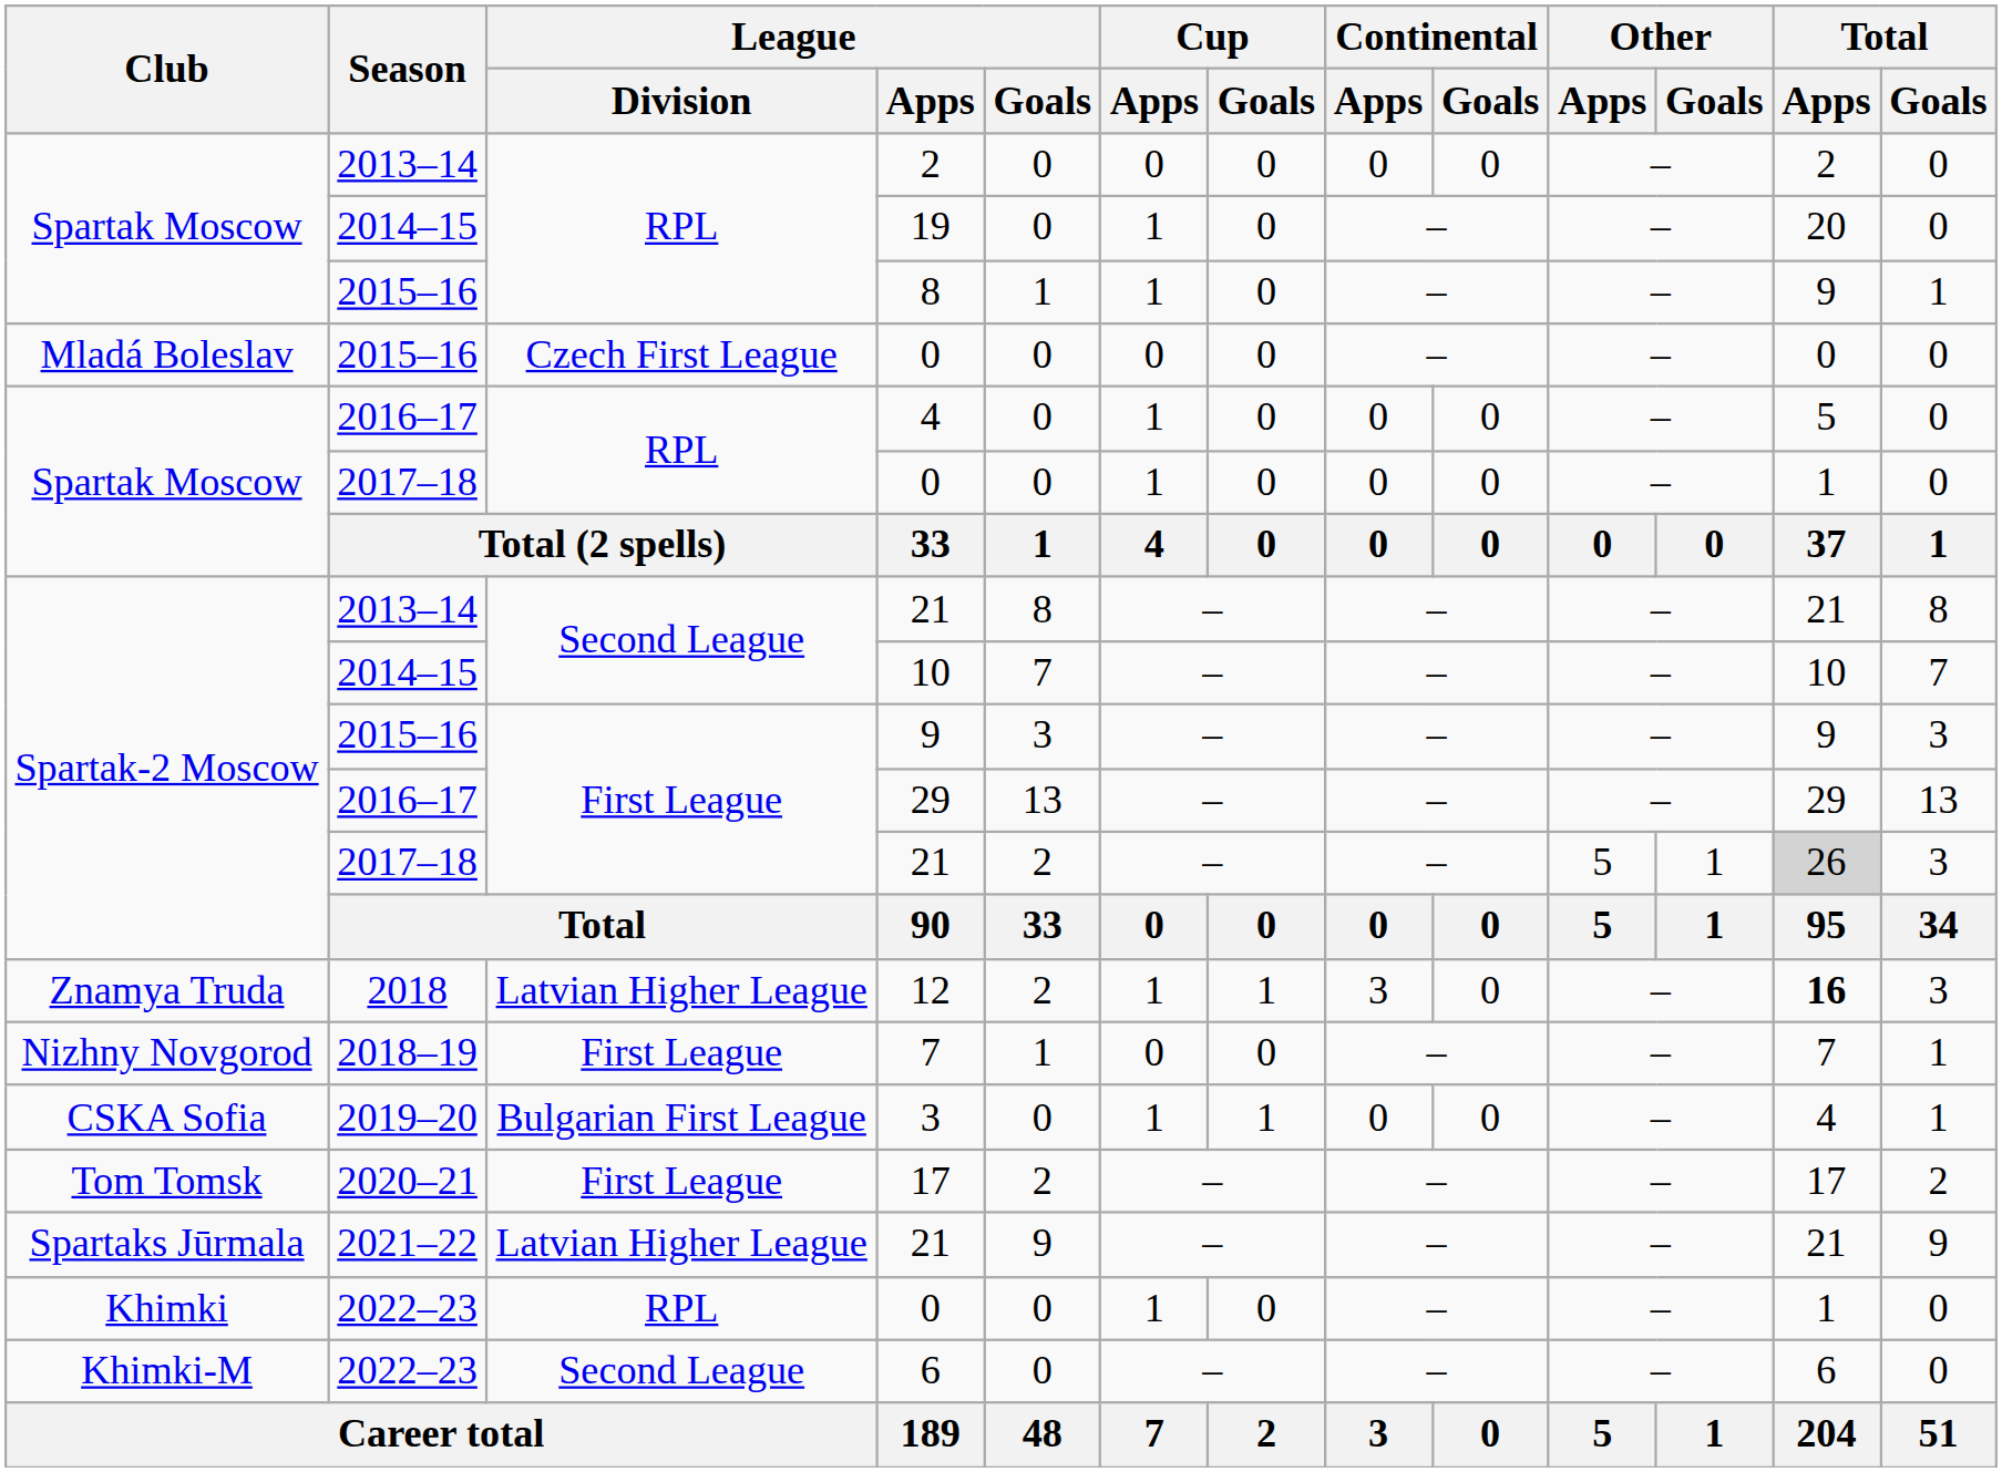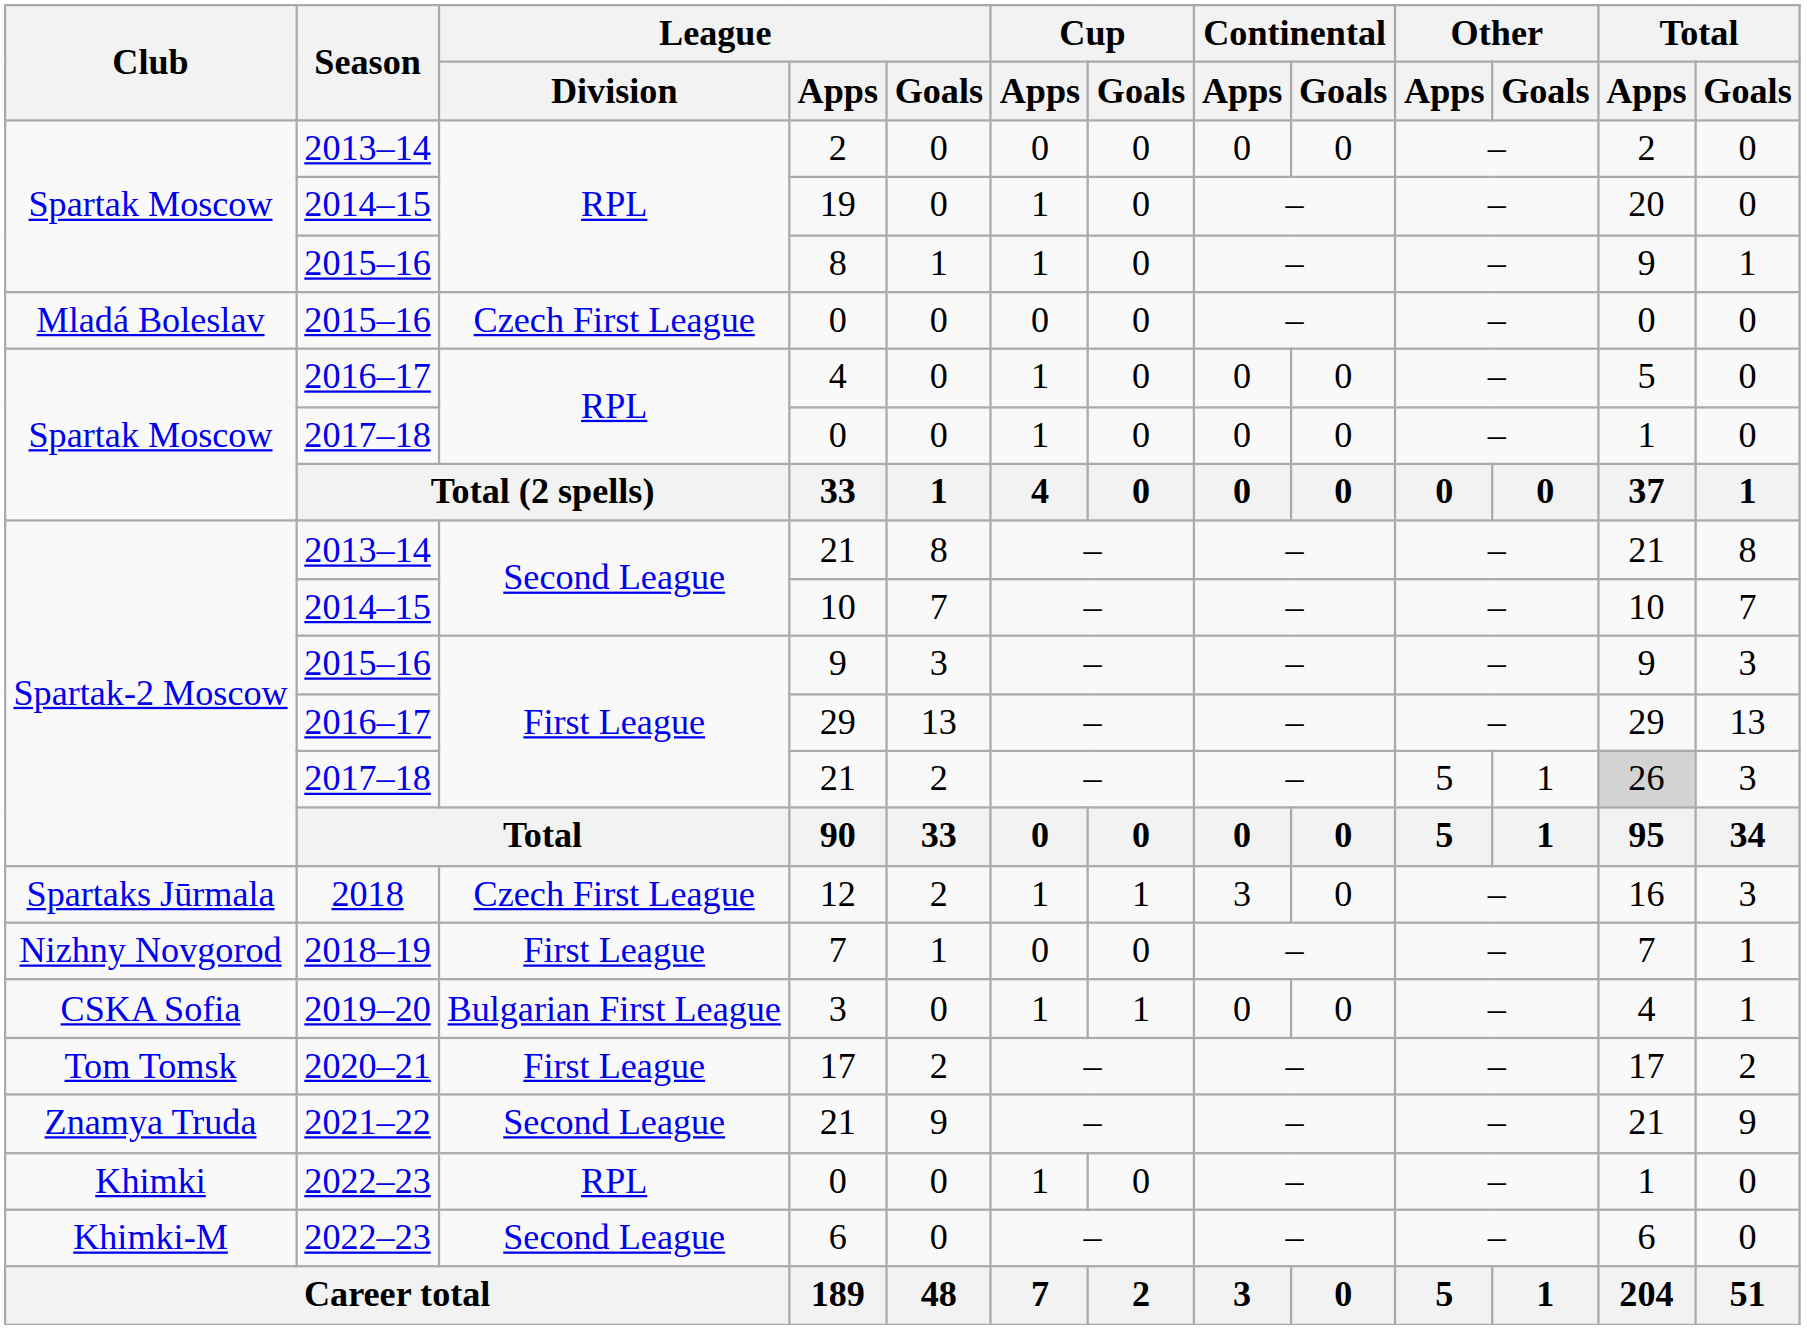12 | Club: Znamya Truda -> Spartaks Jūrmala
12 | League / Division: Latvian Higher League -> Czech First League
12 | Total / Apps: bold -> normal
2021–22 / 21 | Club: Spartaks Jūrmala -> Znamya Truda
2021–22 / 21 | League / Division: Latvian Higher League -> Second League
